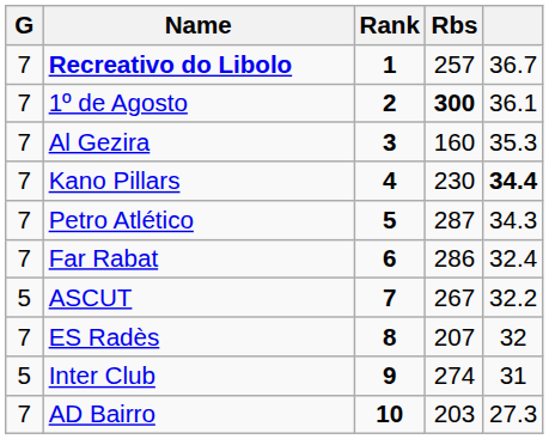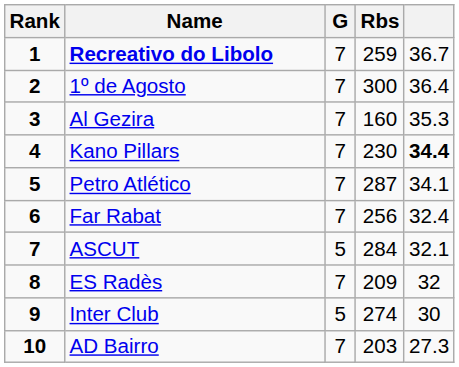columns swapped: Rank <-> G
Recreativo do Libolo | Rbs: 257 -> 259
1º de Agosto | Rbs: bold -> normal
1º de Agosto | column 5: 36.1 -> 36.4
Petro Atlético | column 5: 34.3 -> 34.1
Far Rabat | Rbs: 286 -> 256
ASCUT | Rbs: 267 -> 284
ASCUT | column 5: 32.2 -> 32.1
ES Radès | Rbs: 207 -> 209
Inter Club | column 5: 31 -> 30
